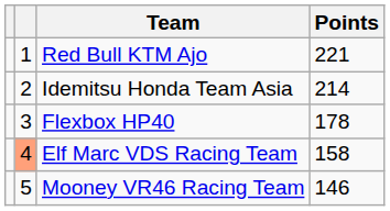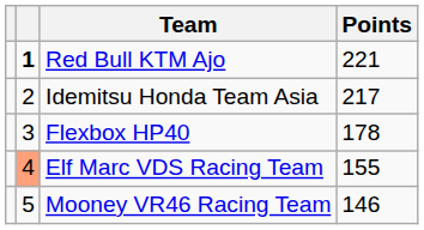Red Bull KTM Ajo | column 2: normal -> bold
Idemitsu Honda Team Asia | Points: 214 -> 217
Elf Marc VDS Racing Team | Points: 158 -> 155
